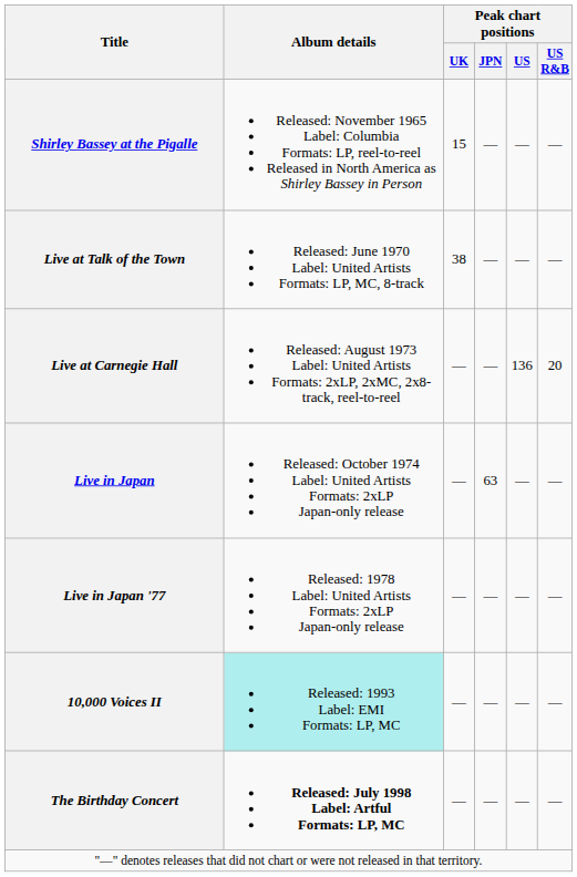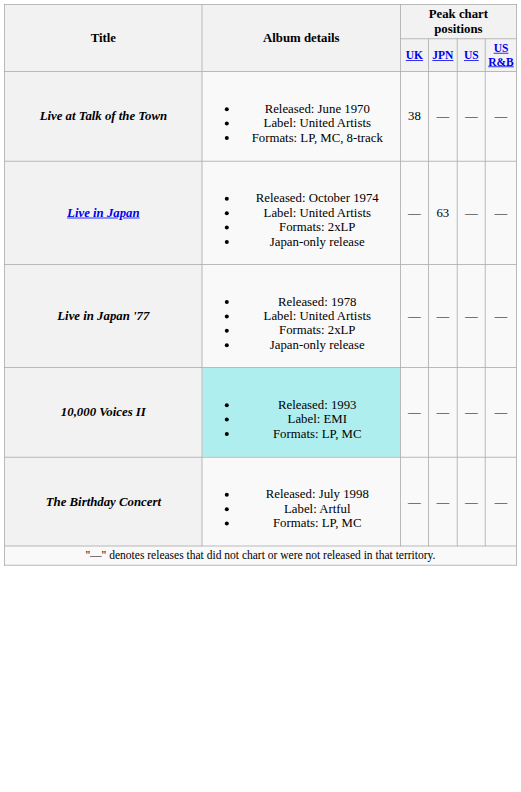- row: Shirley Bassey at the Pigalle | Released: November 1965 Label: Columbia Formats: LP, reel-to-reel Released in North America as Shirley Bassey in Person | 15 | — | — | —
- row: Live at Carnegie Hall | Released: August 1973 Label: United Artists Formats: 2xLP, 2xMC, 2x8-track, reel-to-reel | — | — | 136 | 20
The Birthday Concert | Album details: bold -> normal
